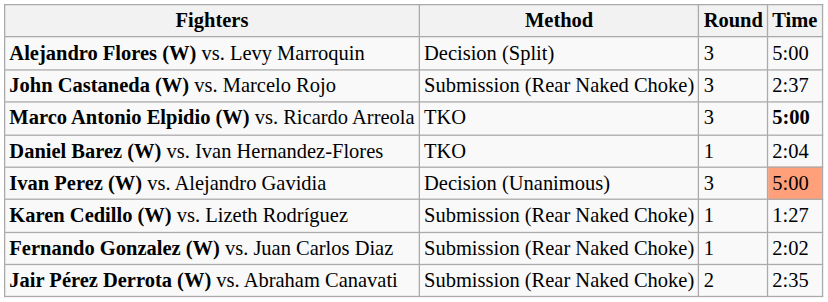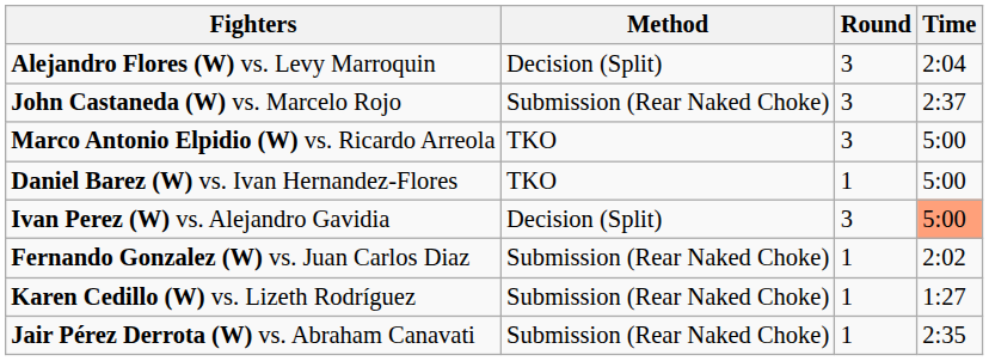Alejandro Flores (W) vs. Levy Marroquin | Time: 5:00 -> 2:04
Marco Antonio Elpidio (W) vs. Ricardo Arreola | Time: bold -> normal
Daniel Barez (W) vs. Ivan Hernandez-Flores | Time: 2:04 -> 5:00
Ivan Perez (W) vs. Alejandro Gavidia | Method: Decision (Unanimous) -> Decision (Split)
rows swapped: Karen Cedillo (W) vs. Lizeth Rodríguez <-> Fernando Gonzalez (W) vs. Juan Carlos Diaz
Jair Pérez Derrota (W) vs. Abraham Canavati | Round: 2 -> 1
